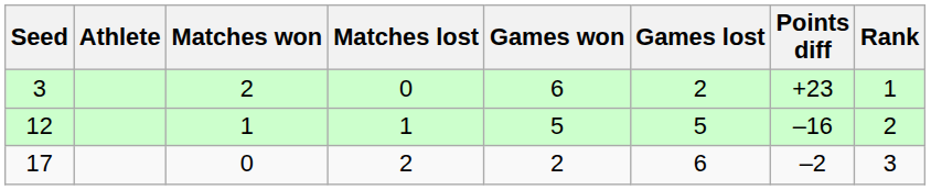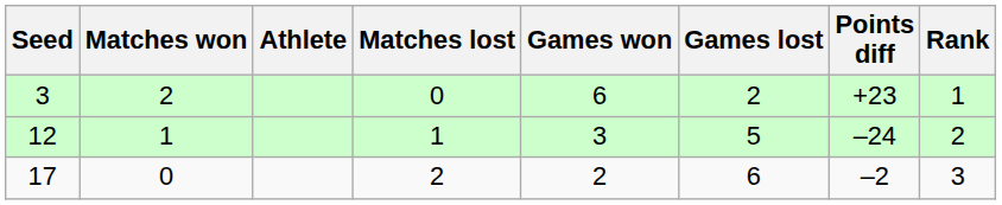columns swapped: Athlete <-> Matches won
12 | Games won: 5 -> 3
12 | Points diff: –16 -> –24
